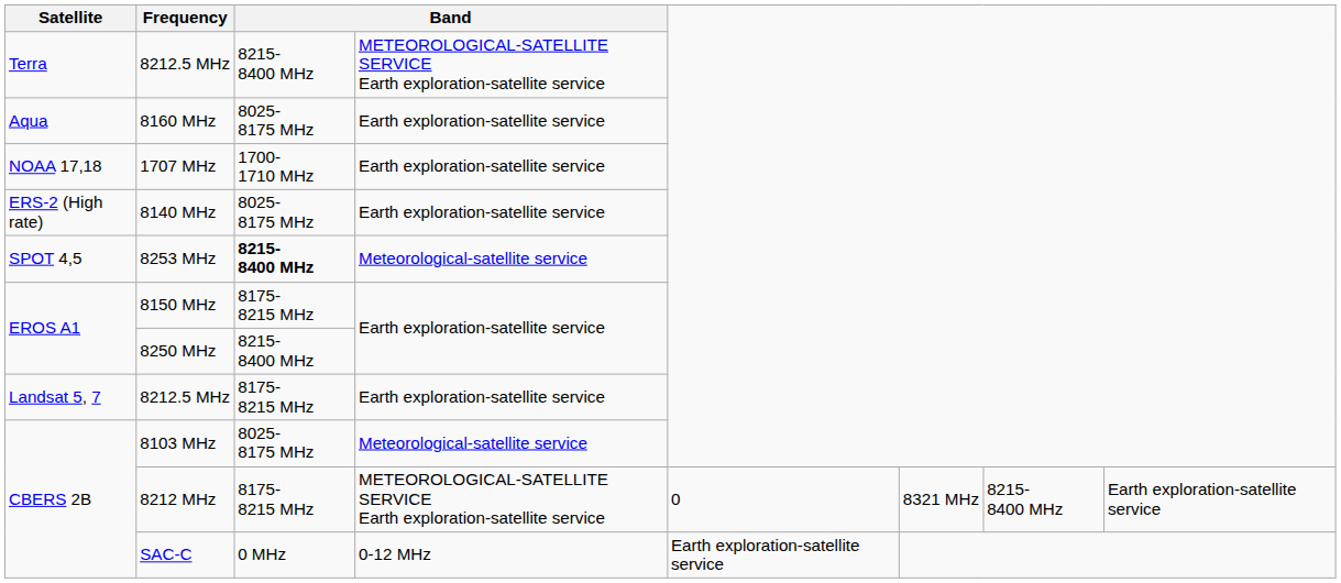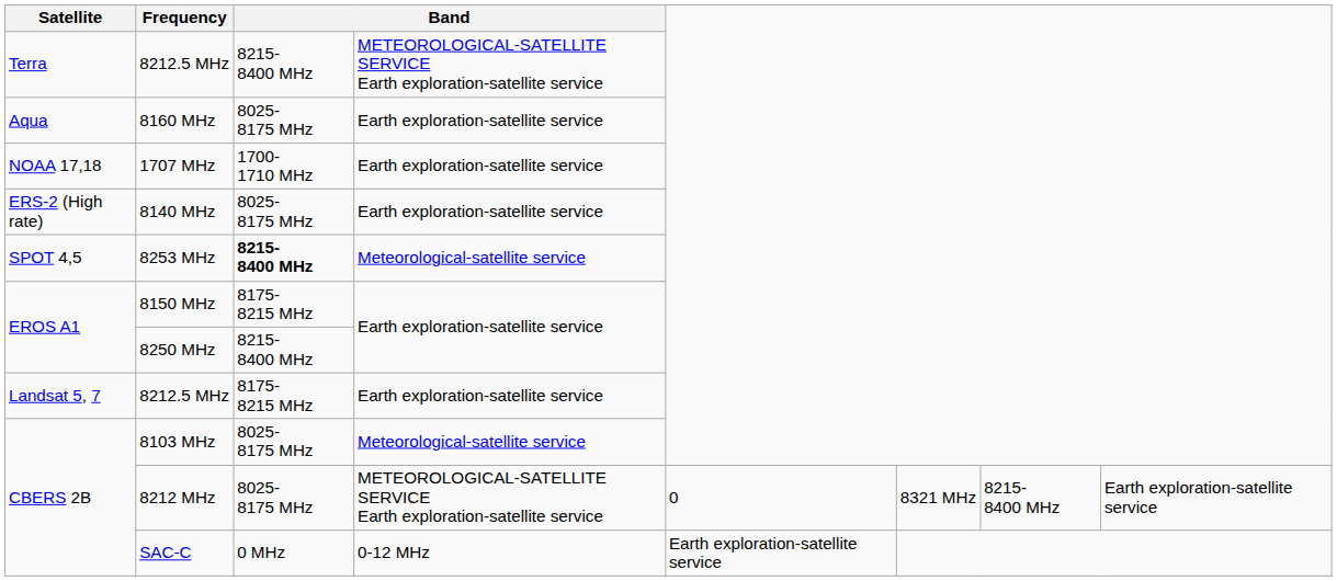8212 MHz | column 3: 8175-8215 MHz -> 8025-8175 MHz
